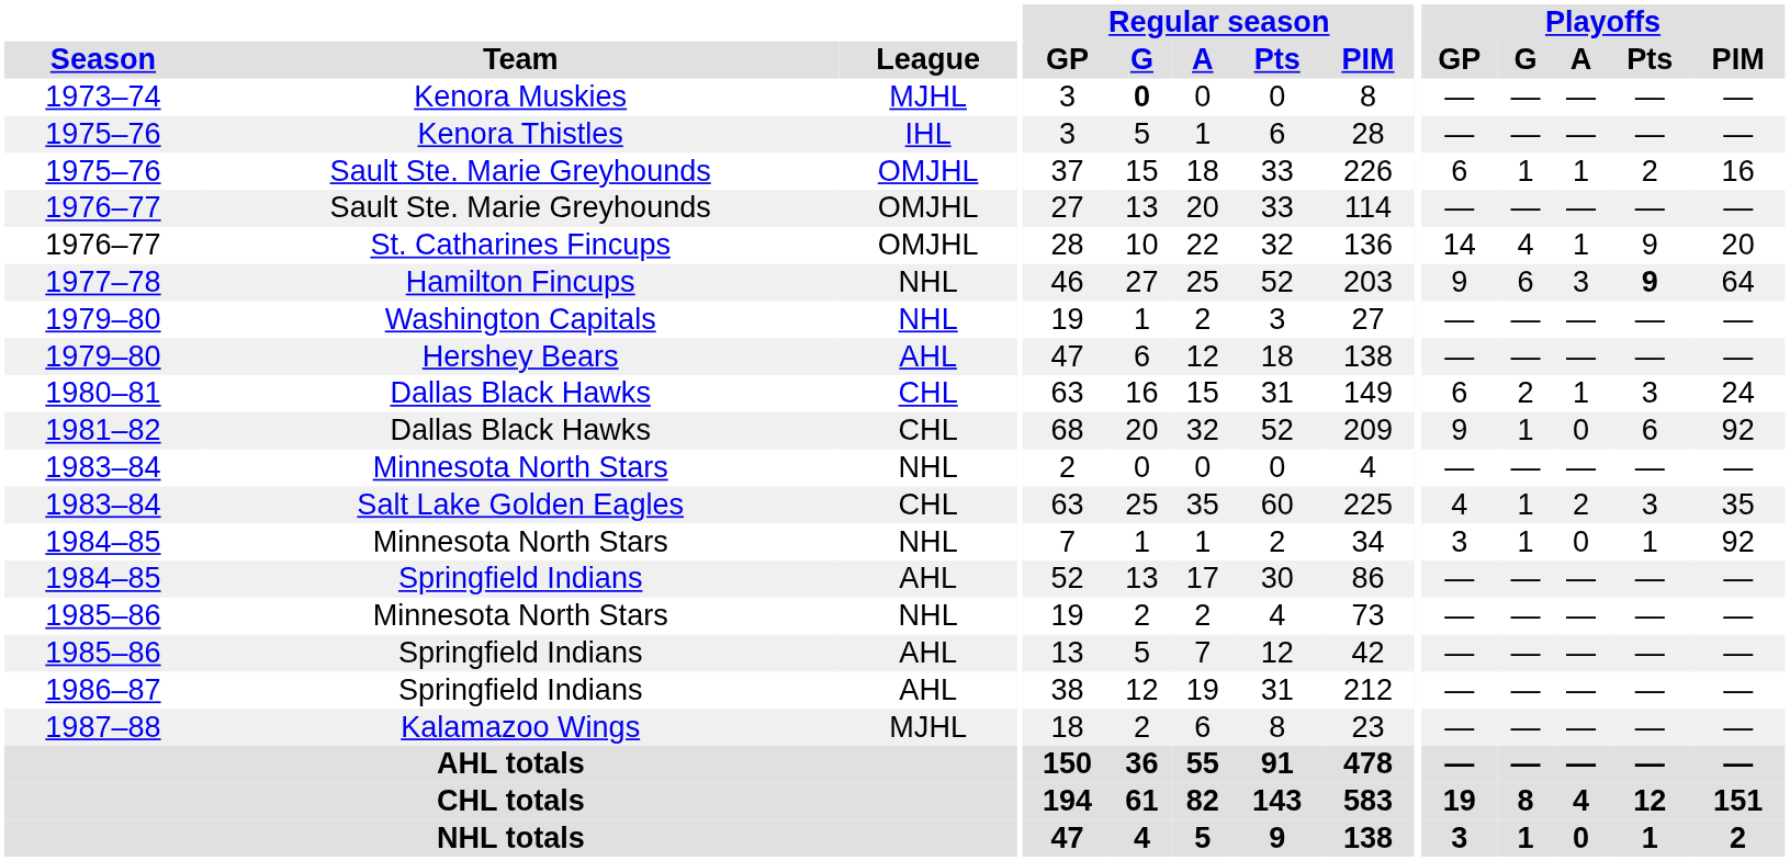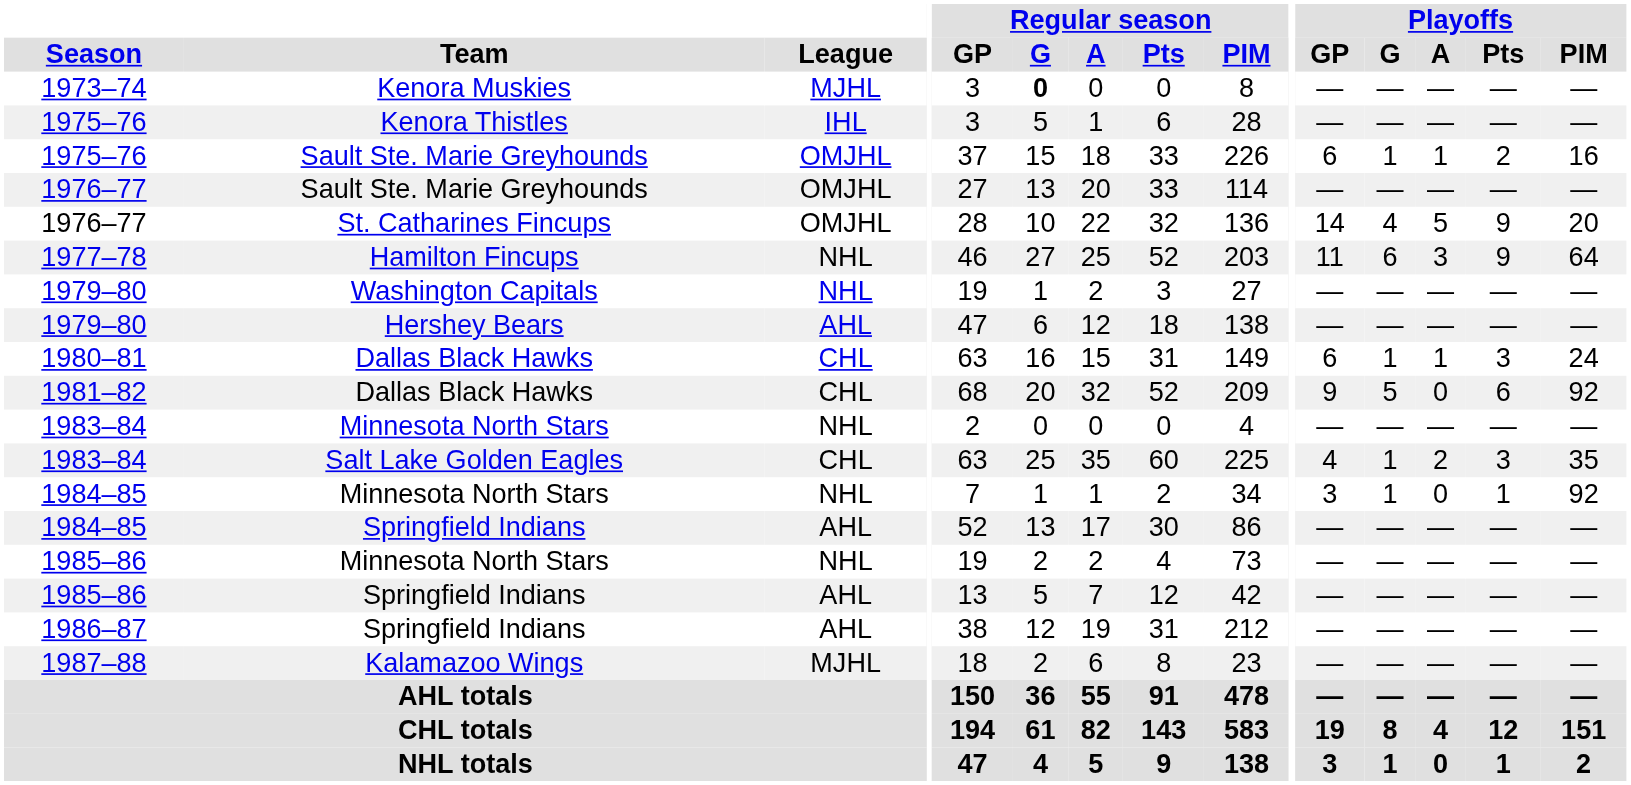1976–77 / St. Catharines Fincups | Playoffs / A: 1 -> 5
1977–78 | Playoffs / GP: 9 -> 11
1977–78 | Playoffs / Pts: bold -> normal
1980–81 | Playoffs / G: 2 -> 1
1981–82 | Playoffs / G: 1 -> 5
